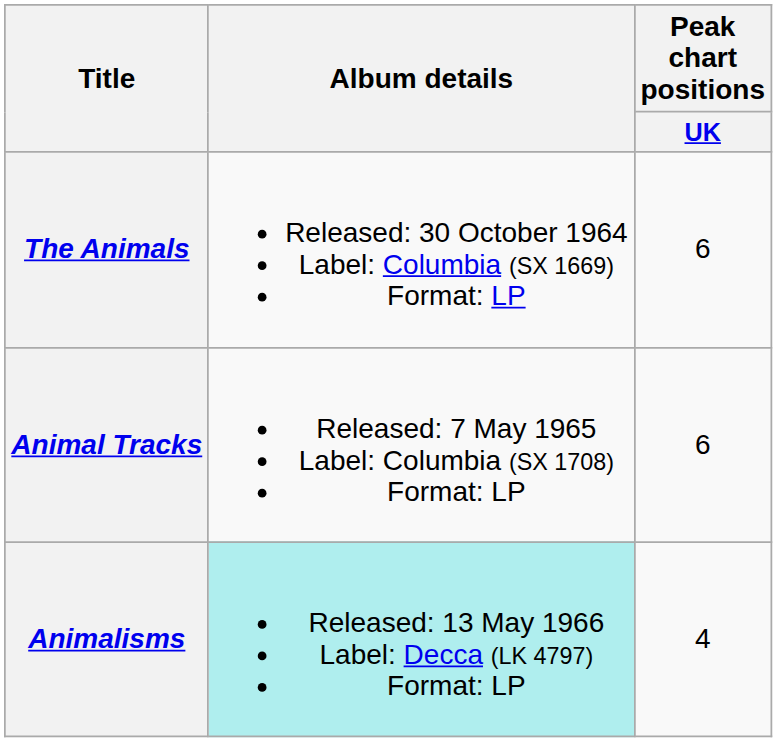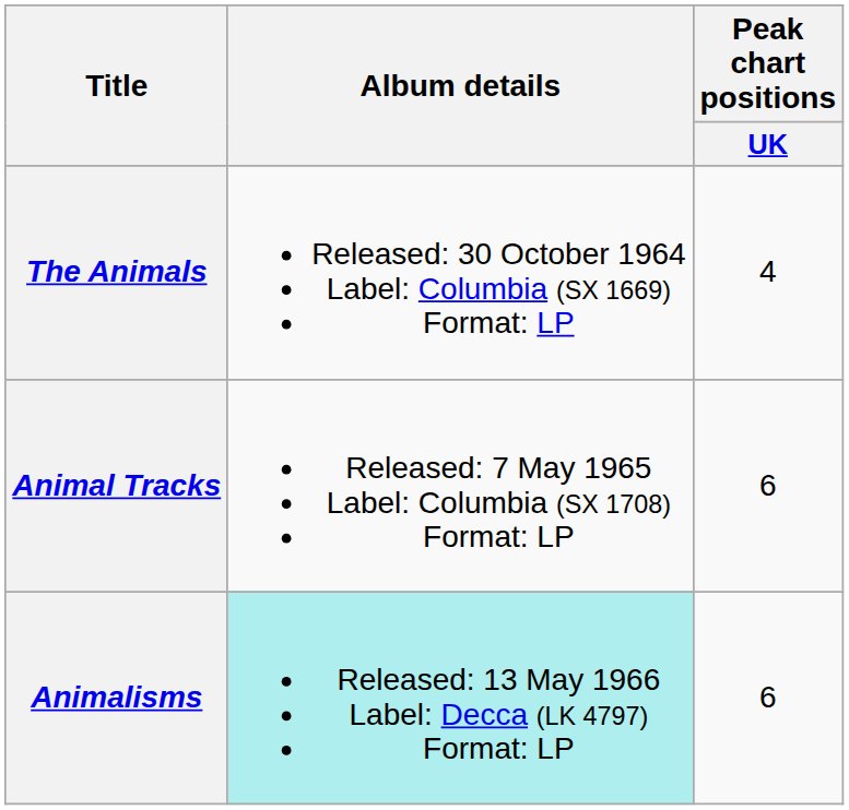The Animals | Peak chart positions / UK: 6 -> 4
Animalisms | Peak chart positions / UK: 4 -> 6
